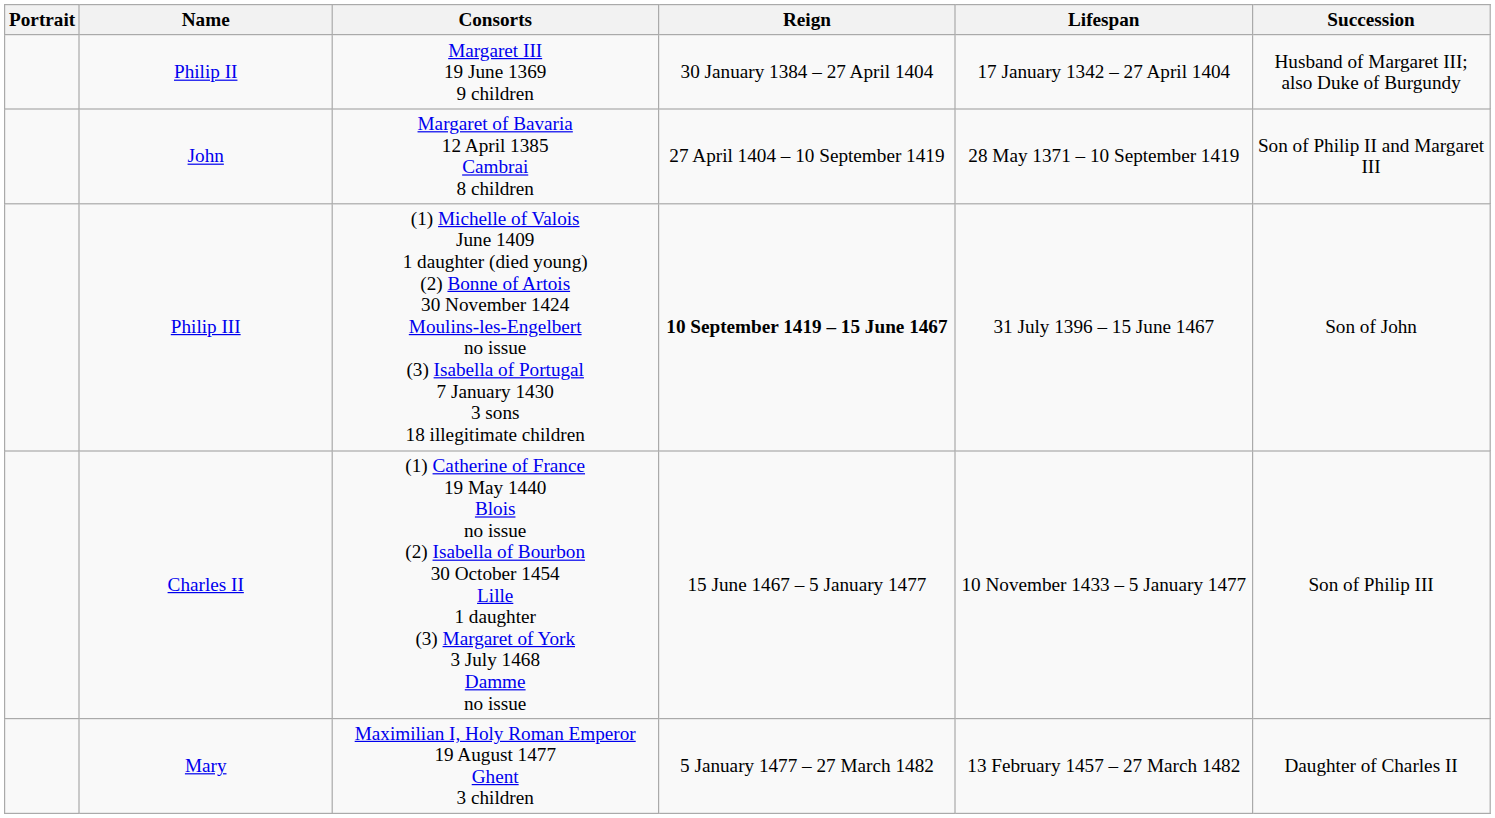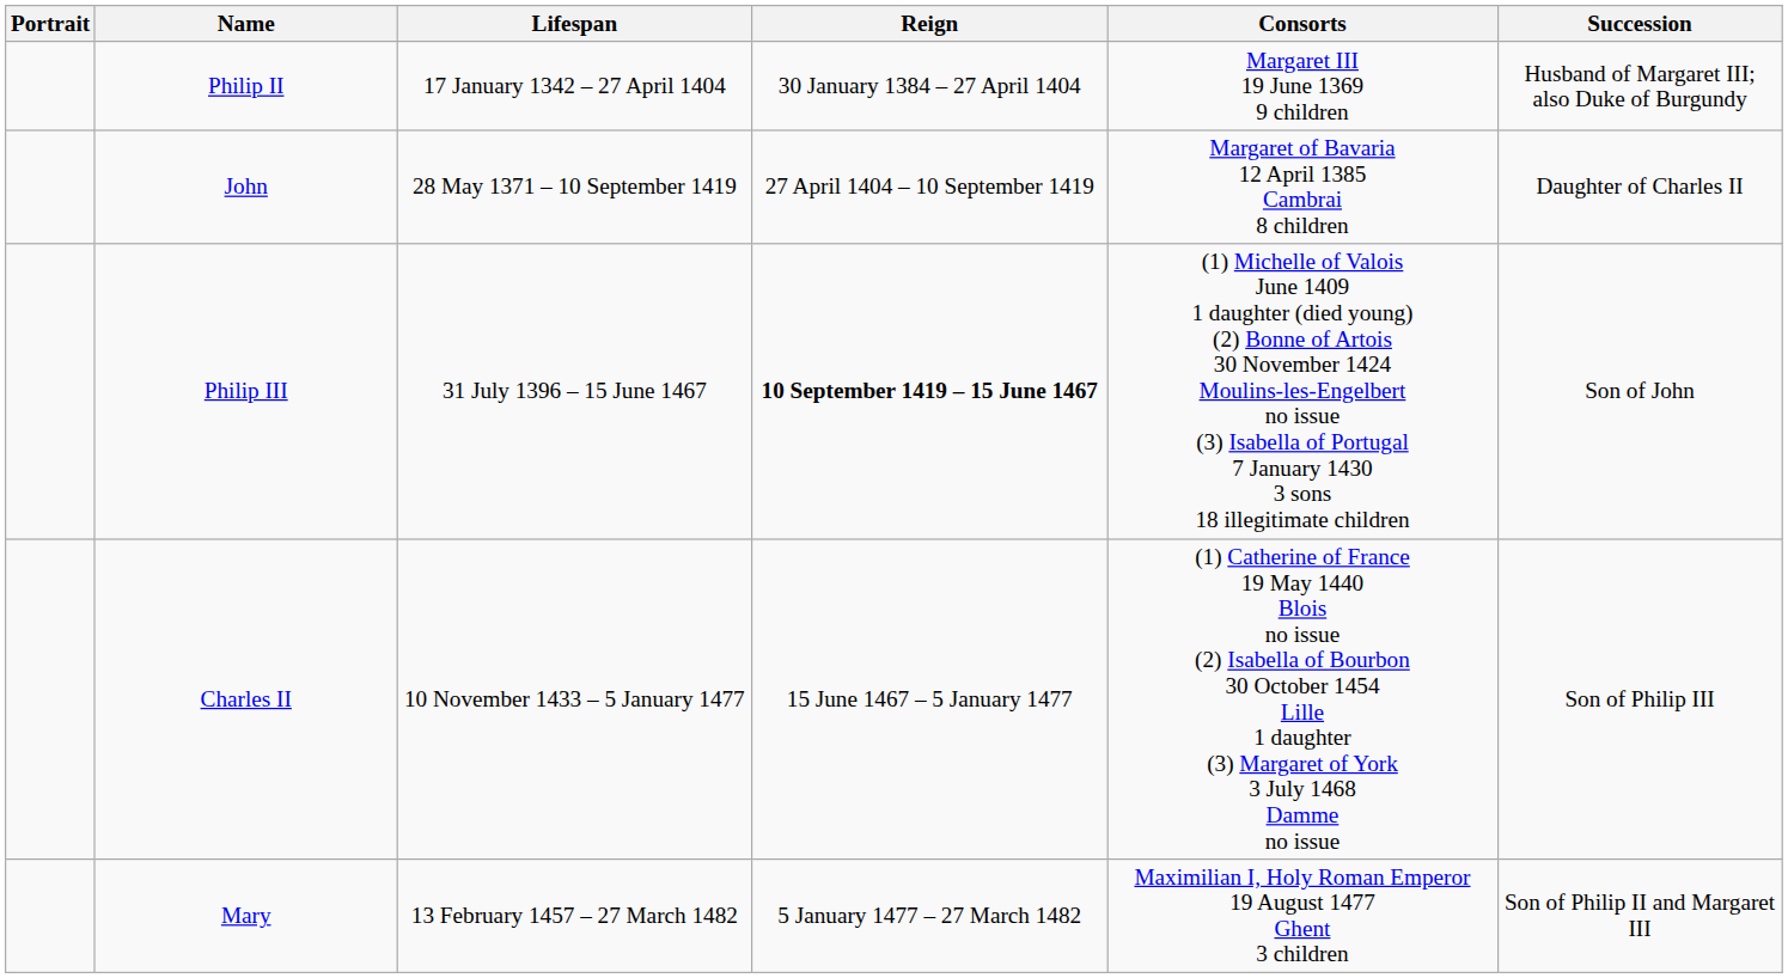columns swapped: Lifespan <-> Consorts
John | Succession: Son of Philip II and Margaret III -> Daughter of Charles II
Mary | Succession: Daughter of Charles II -> Son of Philip II and Margaret III
